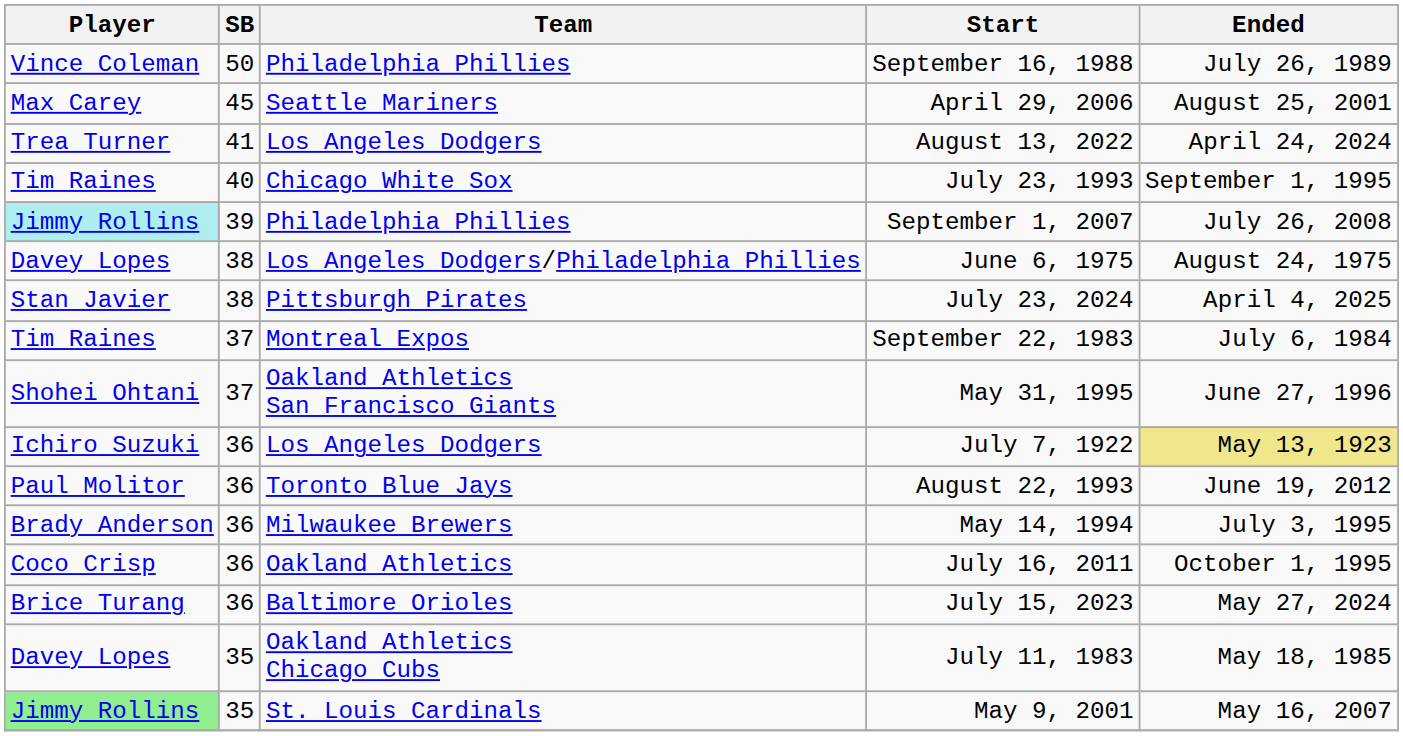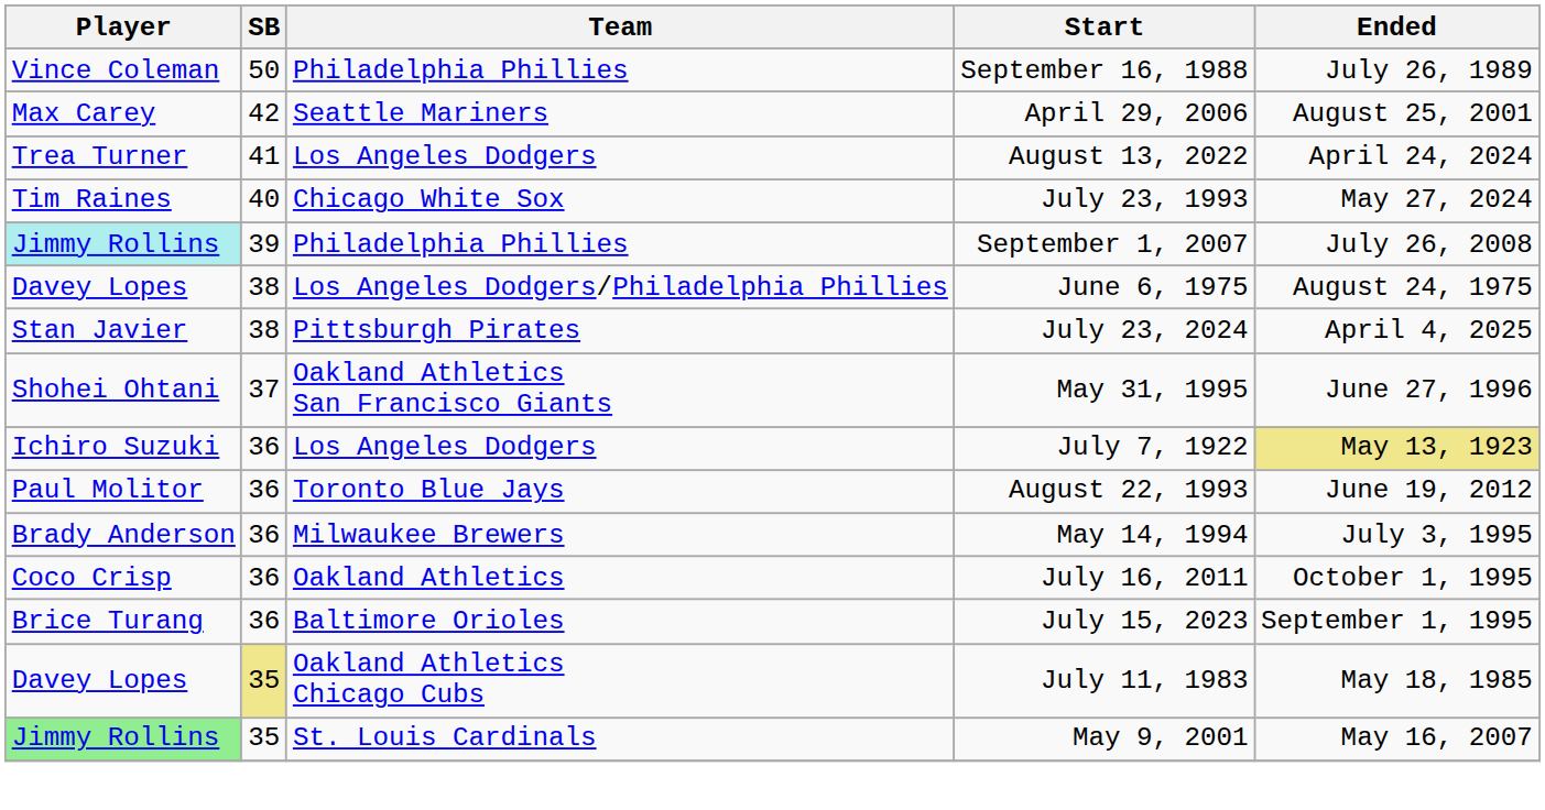April 29, 2006 | SB: 45 -> 42
July 23, 1993 | Ended: September 1, 1995 -> May 27, 2024
- row: Tim Raines | 37 | Montreal Expos | September 22, 1983 | July 6, 1984
July 15, 2023 | Ended: May 27, 2024 -> September 1, 1995
July 11, 1983 | SB: no background -> khaki background
